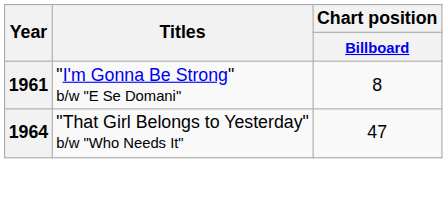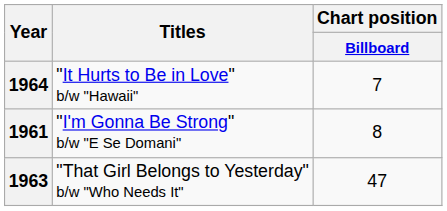+ row: 1964 | "It Hurts to Be in Love" b/w "Hawaii" | 7
"That Girl Belongs to Yesterday" b/w "Who Needs It" | Year: 1964 -> 1963
